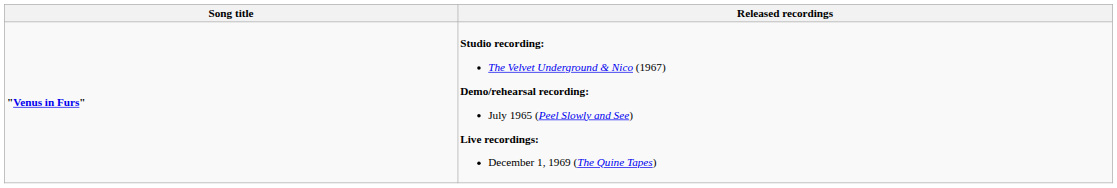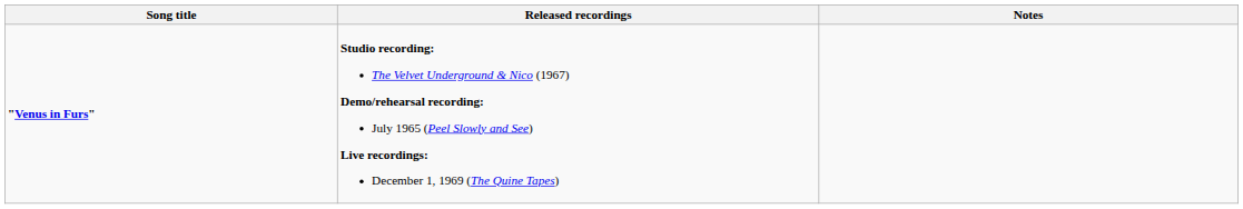+ column: Notes
